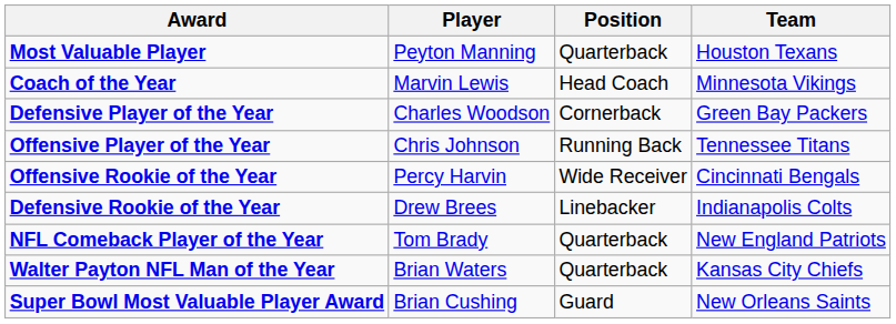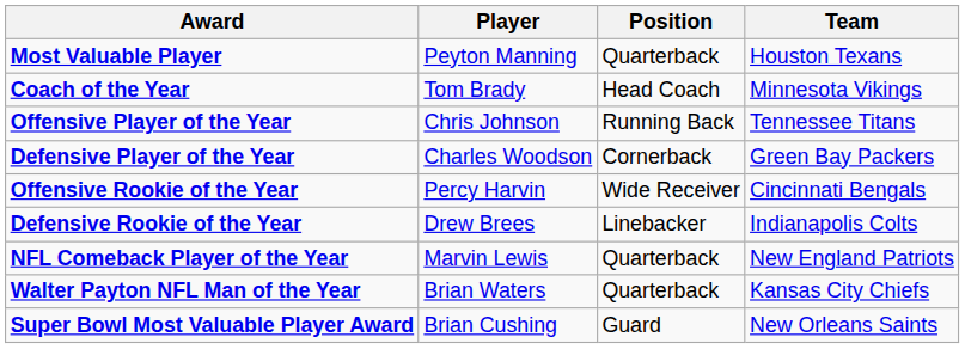Coach of the Year | Player: Marvin Lewis -> Tom Brady
rows swapped: Offensive Player of the Year <-> Defensive Player of the Year
NFL Comeback Player of the Year | Player: Tom Brady -> Marvin Lewis
